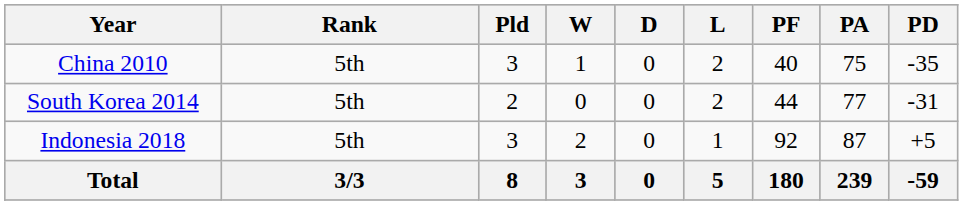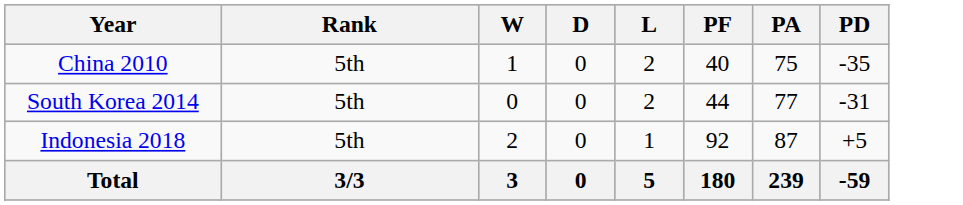- column: Pld | 3 | 2 | 3 | 8
